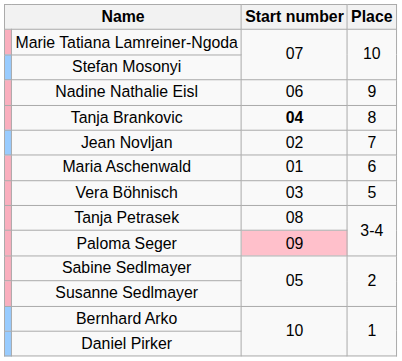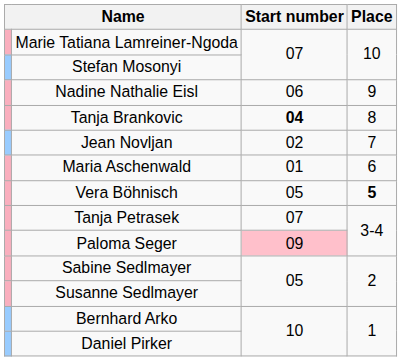Vera Böhnisch | Start number: 03 -> 05
Vera Böhnisch | Place: normal -> bold
Tanja Petrasek | Start number: 08 -> 07
